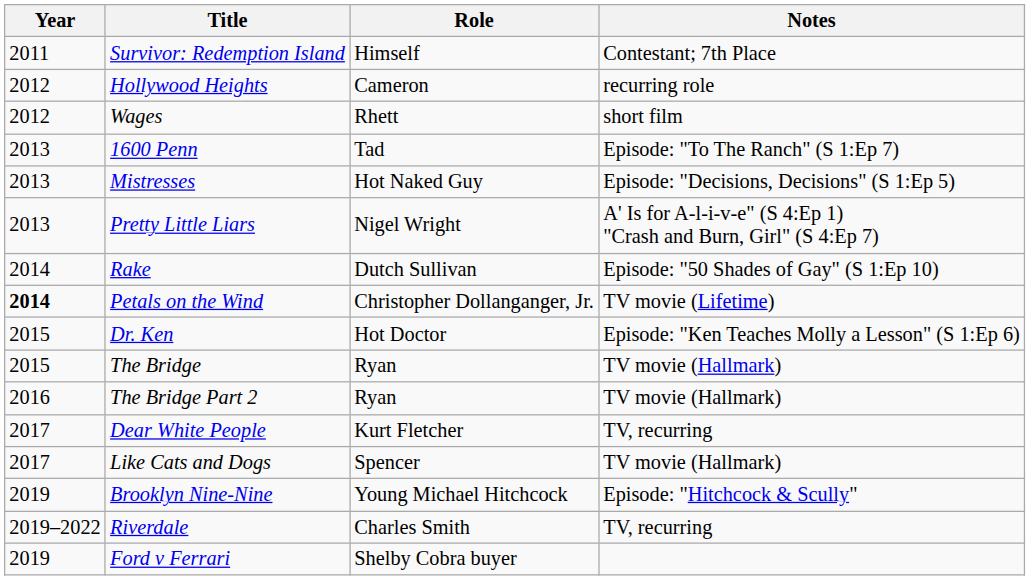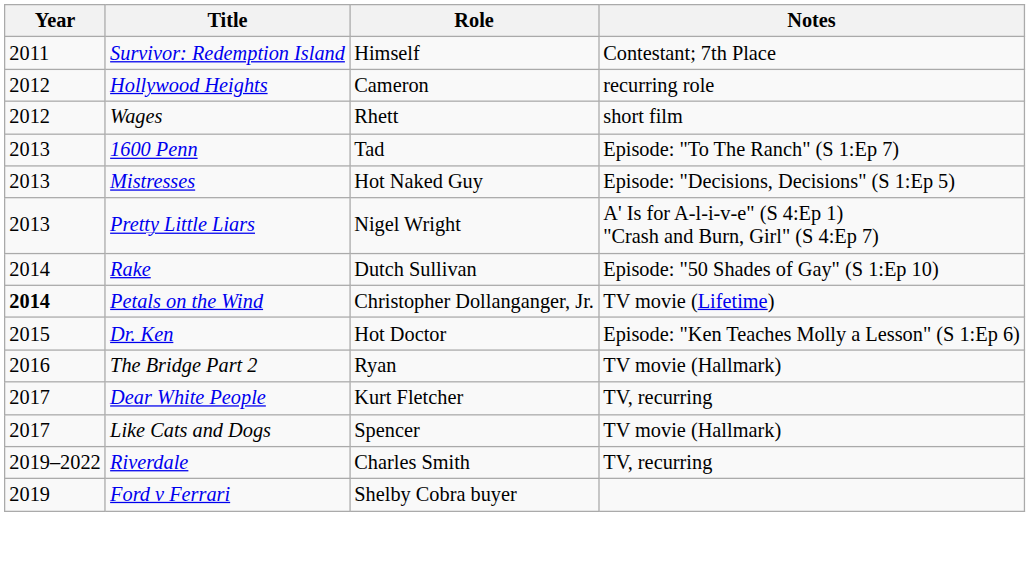- row: 2015 | The Bridge | Ryan | TV movie (Hallmark)
- row: 2019 | Brooklyn Nine-Nine | Young Michael Hitchcock | Episode: "Hitchcock & Scully"
